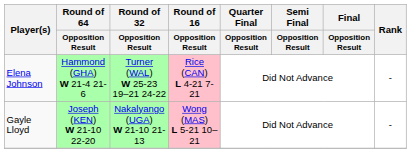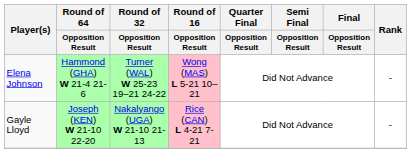Elena Johnson | Round of 16 / Opposition Result: Rice (CAN) L 4-21 7-21 -> Wong (MAS) L 5-21 10–21
Gayle Lloyd | Round of 16 / Opposition Result: Wong (MAS) L 5-21 10–21 -> Rice (CAN) L 4-21 7-21
